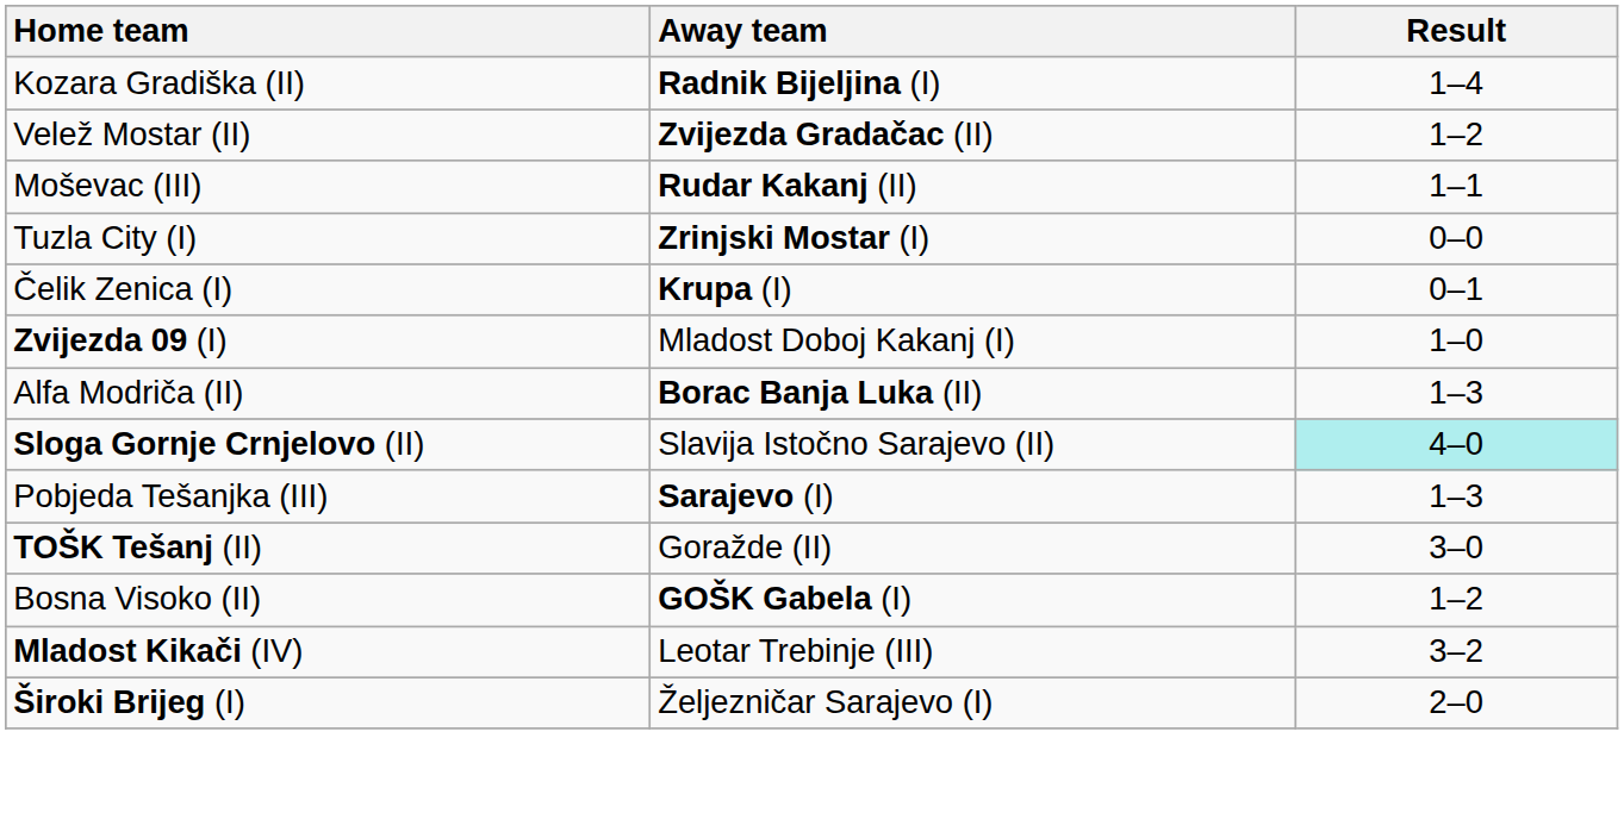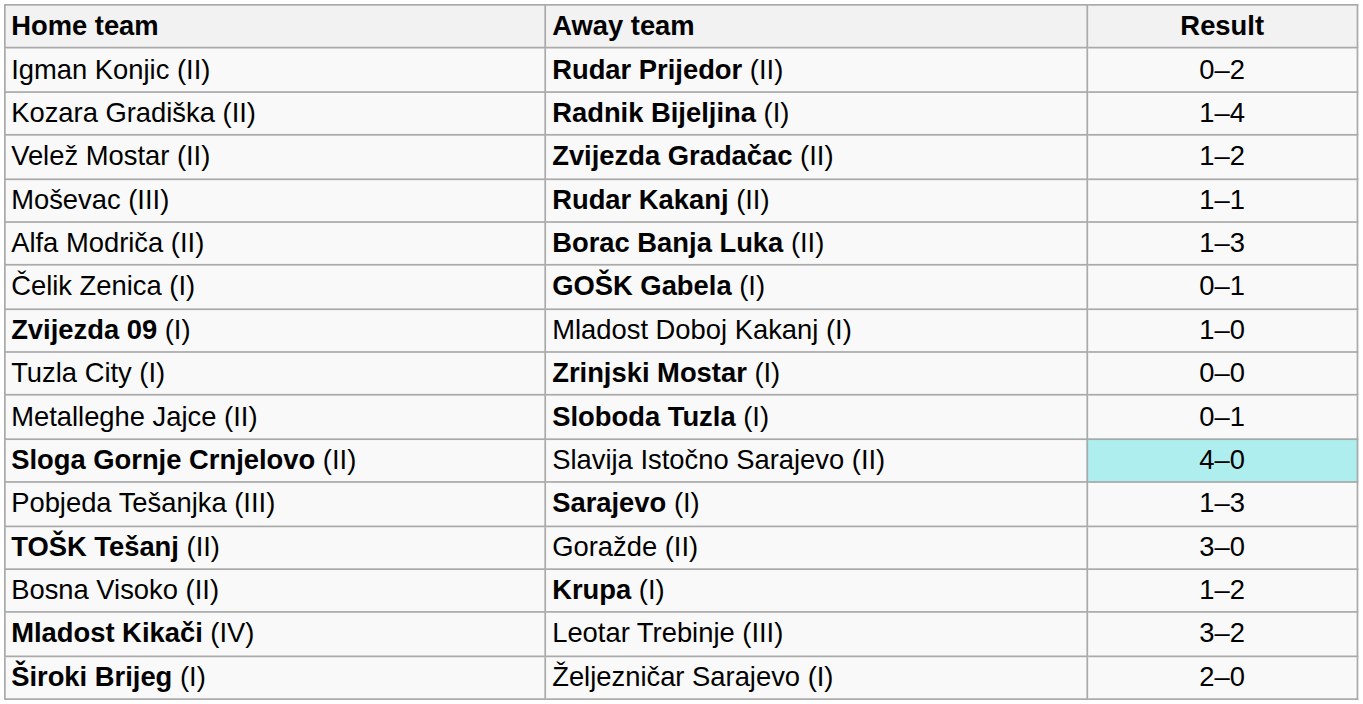+ row: Igman Konjic (II) | Rudar Prijedor (II) | 0–2
rows swapped: Tuzla City (I) <-> Alfa Modriča (II)
Čelik Zenica (I) | Away team: Krupa (I) -> GOŠK Gabela (I)
+ row: Metalleghe Jajce (II) | Sloboda Tuzla (I) | 0–1
Bosna Visoko (II) | Away team: GOŠK Gabela (I) -> Krupa (I)
